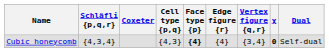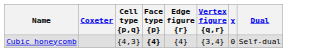- column: Schläfli {p,q,r} | {4,3,4}
Cubic honeycomb | χ: bold -> normal
